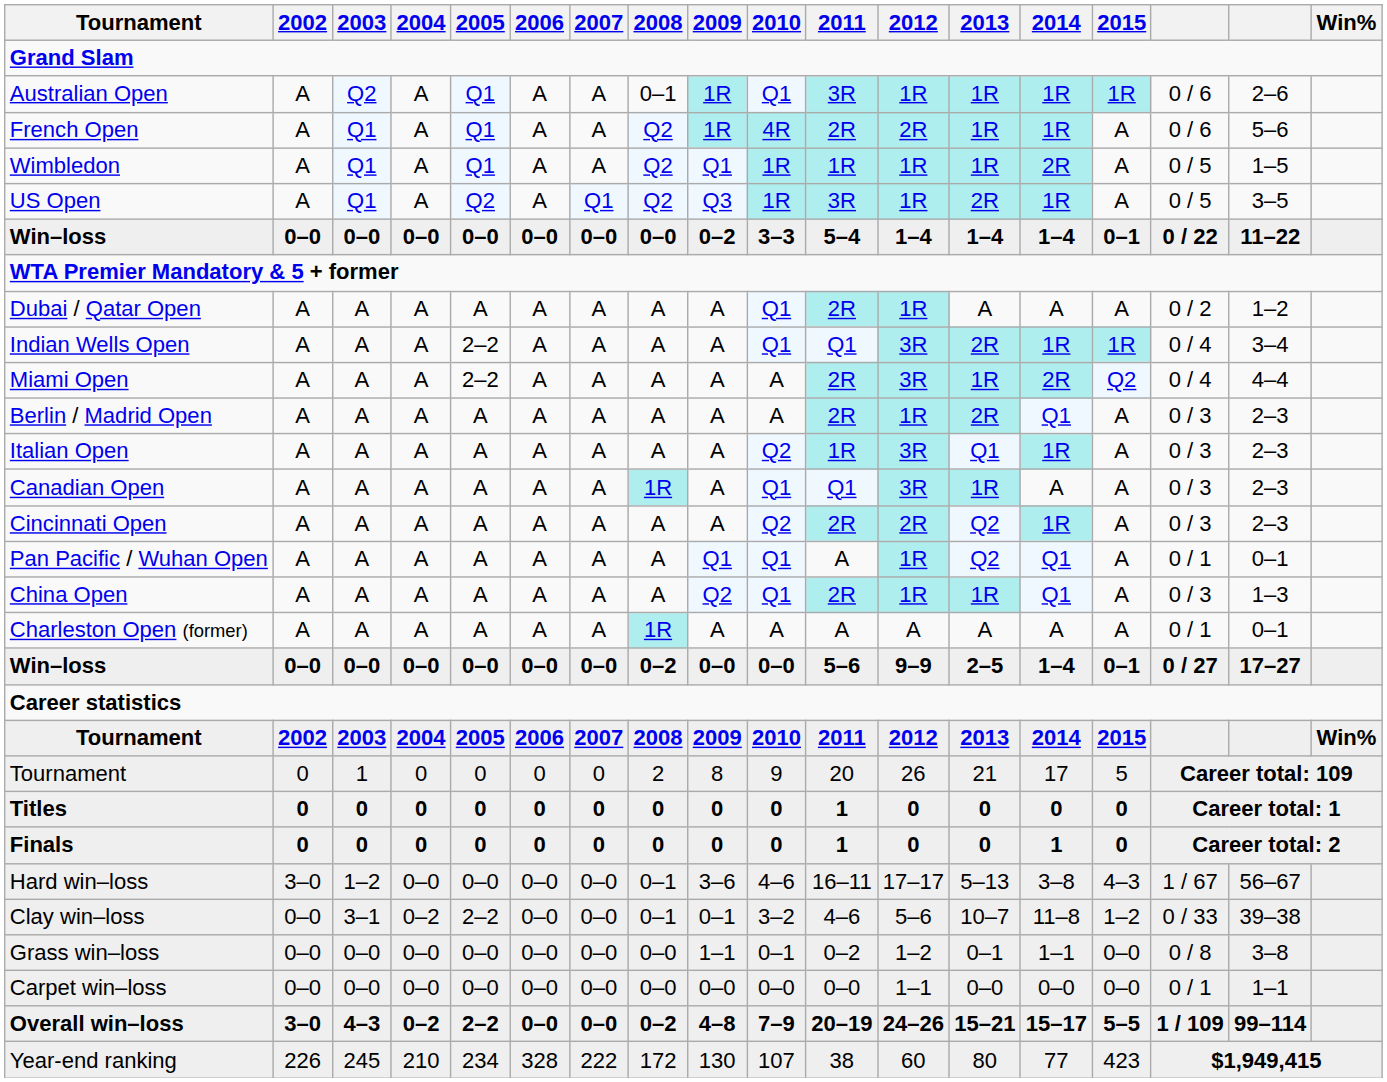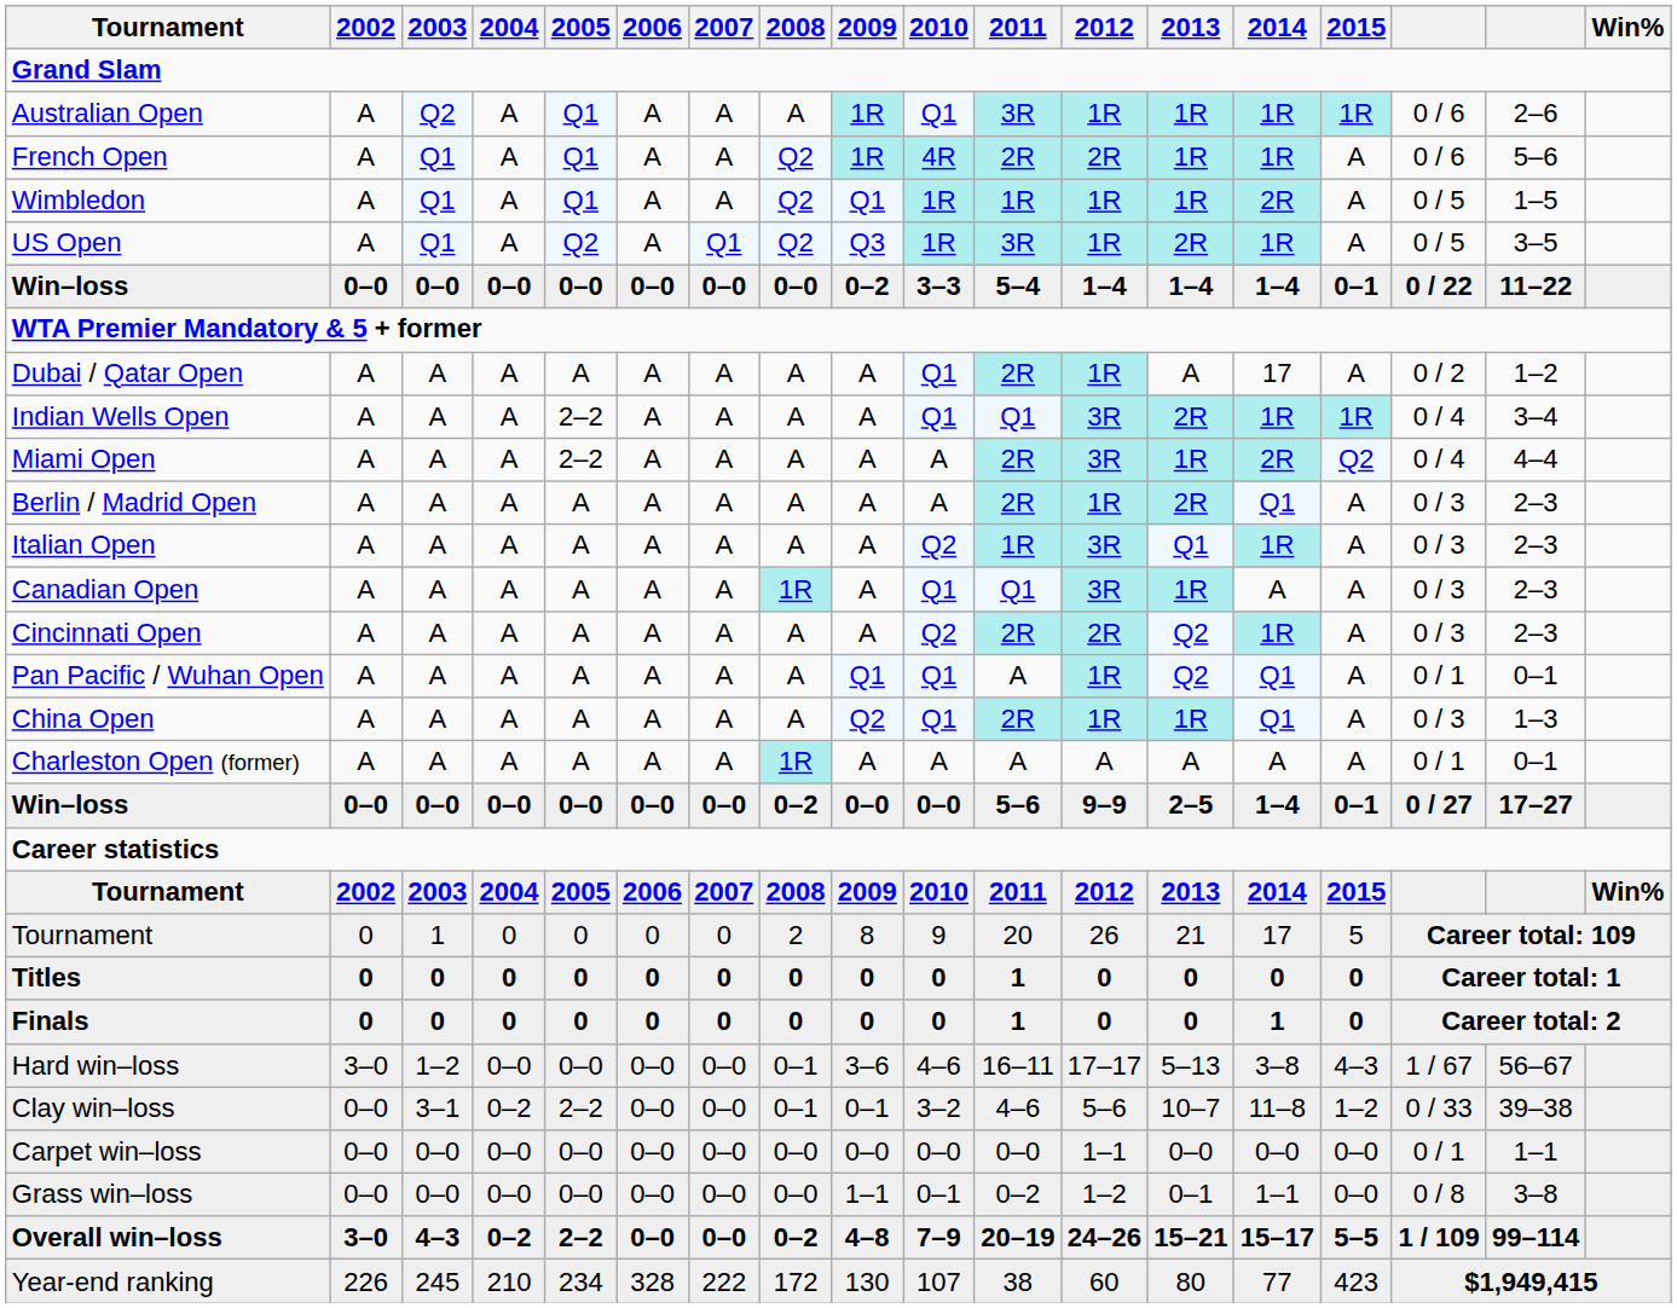Australian Open | 2008: 0–1 -> A
Dubai / Qatar Open | 2014: A -> 17
rows swapped: Grass win–loss <-> Carpet win–loss
